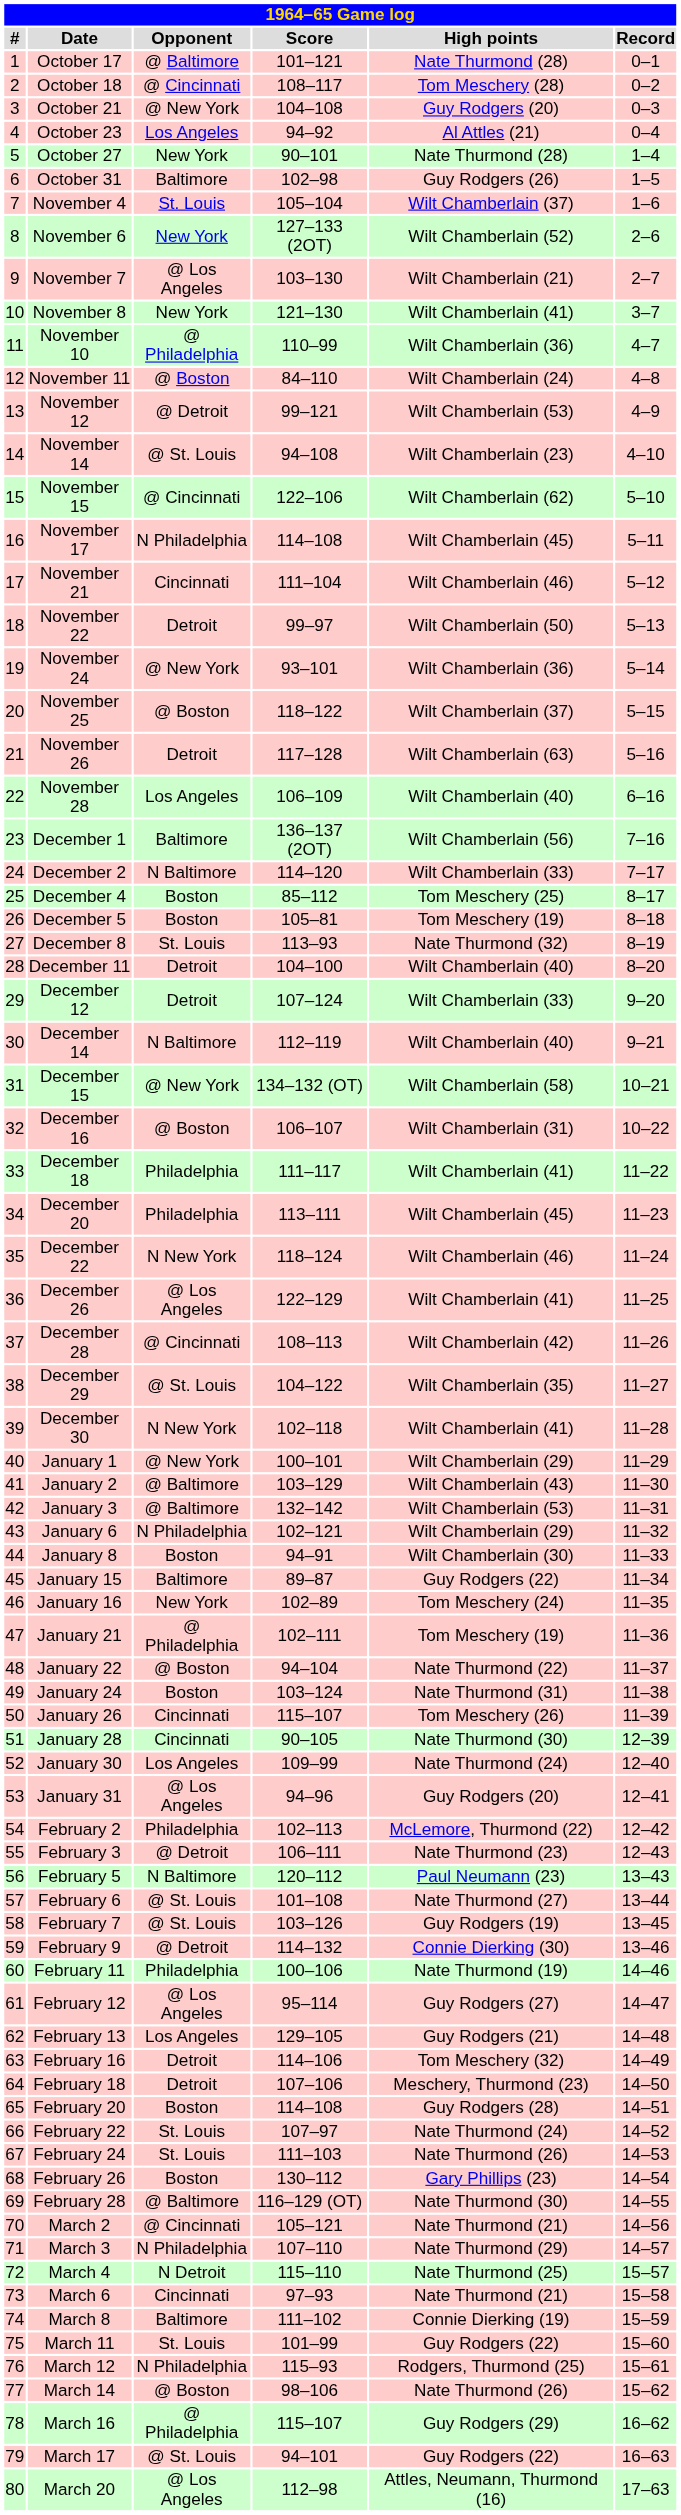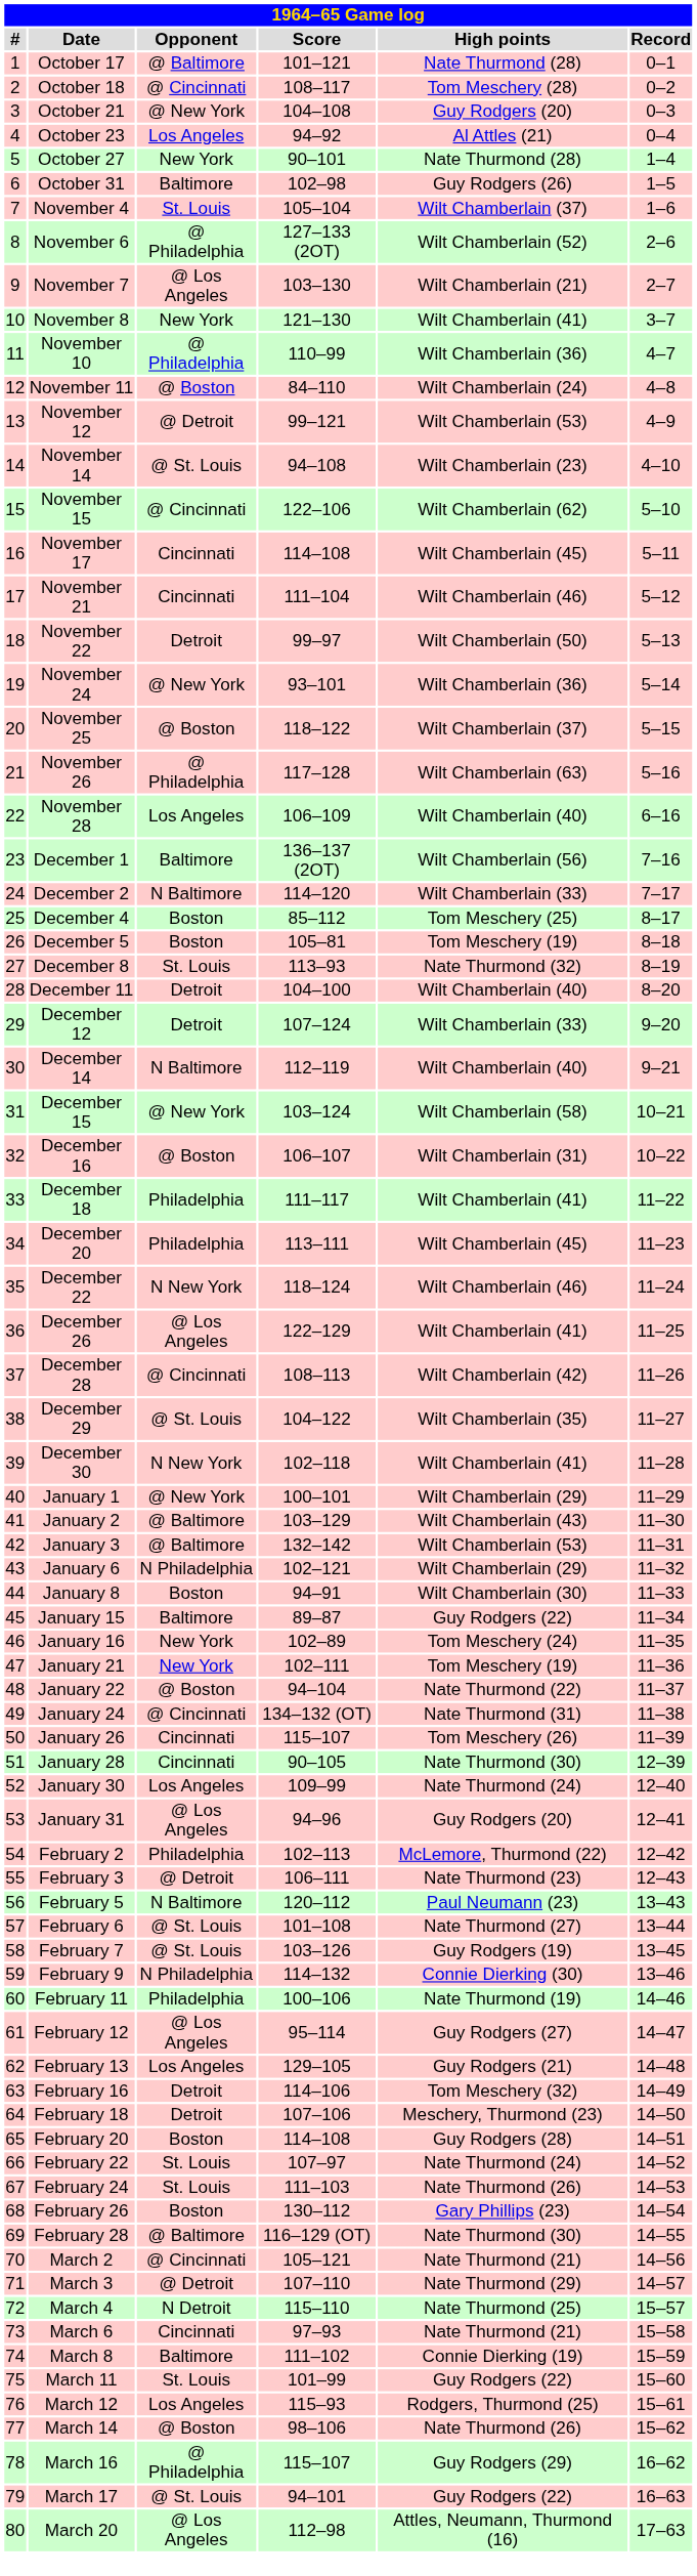November 6 | Opponent: New York -> @ Philadelphia
November 17 | Opponent: N Philadelphia -> Cincinnati
November 26 | Opponent: Detroit -> @ Philadelphia
December 15 | Score: 134–132 (OT) -> 103–124
January 21 | Opponent: @ Philadelphia -> New York
January 24 | Opponent: Boston -> @ Cincinnati
January 24 | Score: 103–124 -> 134–132 (OT)
February 9 | Opponent: @ Detroit -> N Philadelphia
March 3 | Opponent: N Philadelphia -> @ Detroit
March 12 | Opponent: N Philadelphia -> Los Angeles
